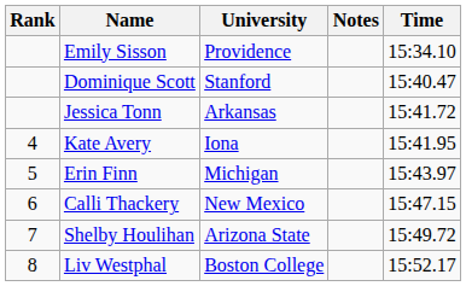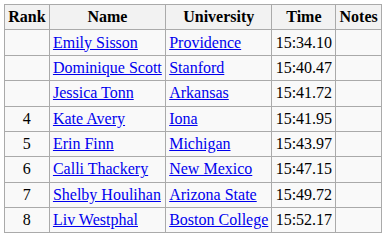columns swapped: Time <-> Notes
